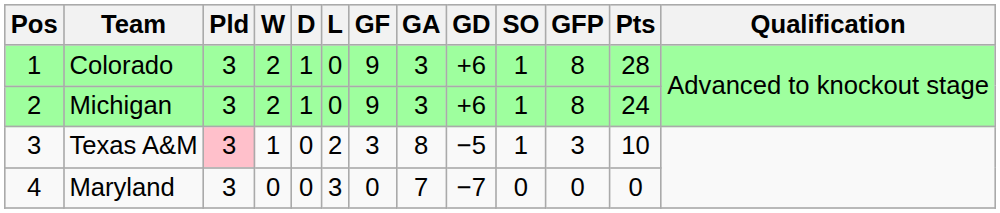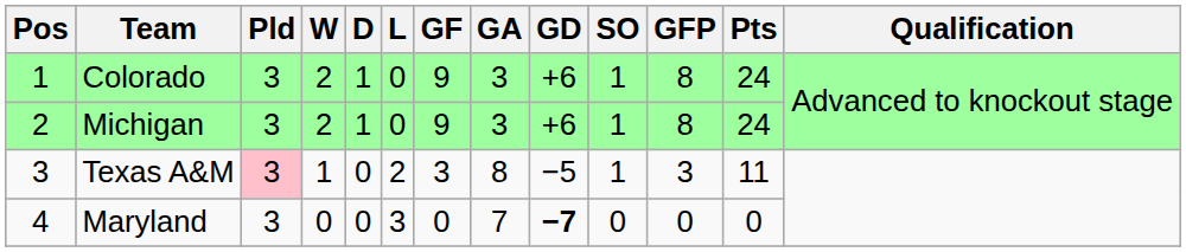Colorado | Pts: 28 -> 24
Texas A&M | Pts: 10 -> 11
Maryland | GD: normal -> bold
